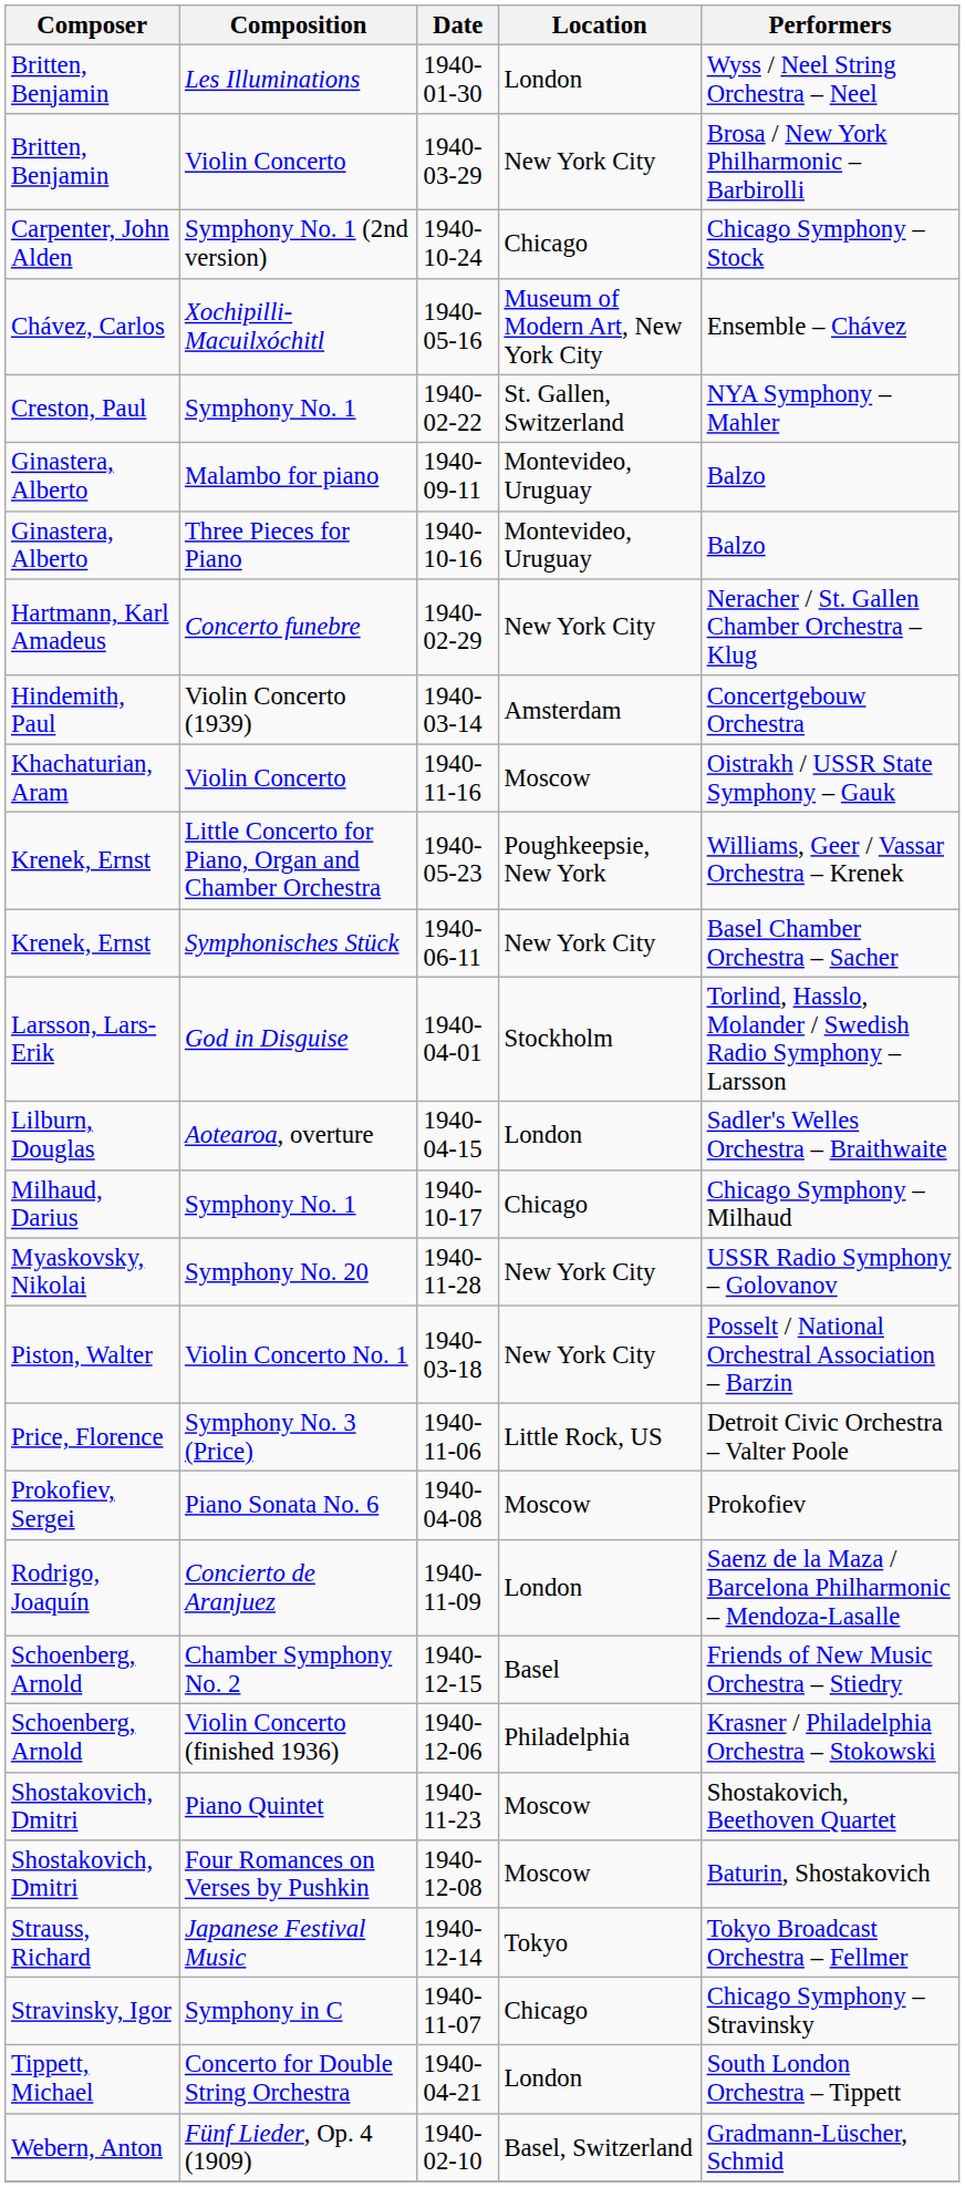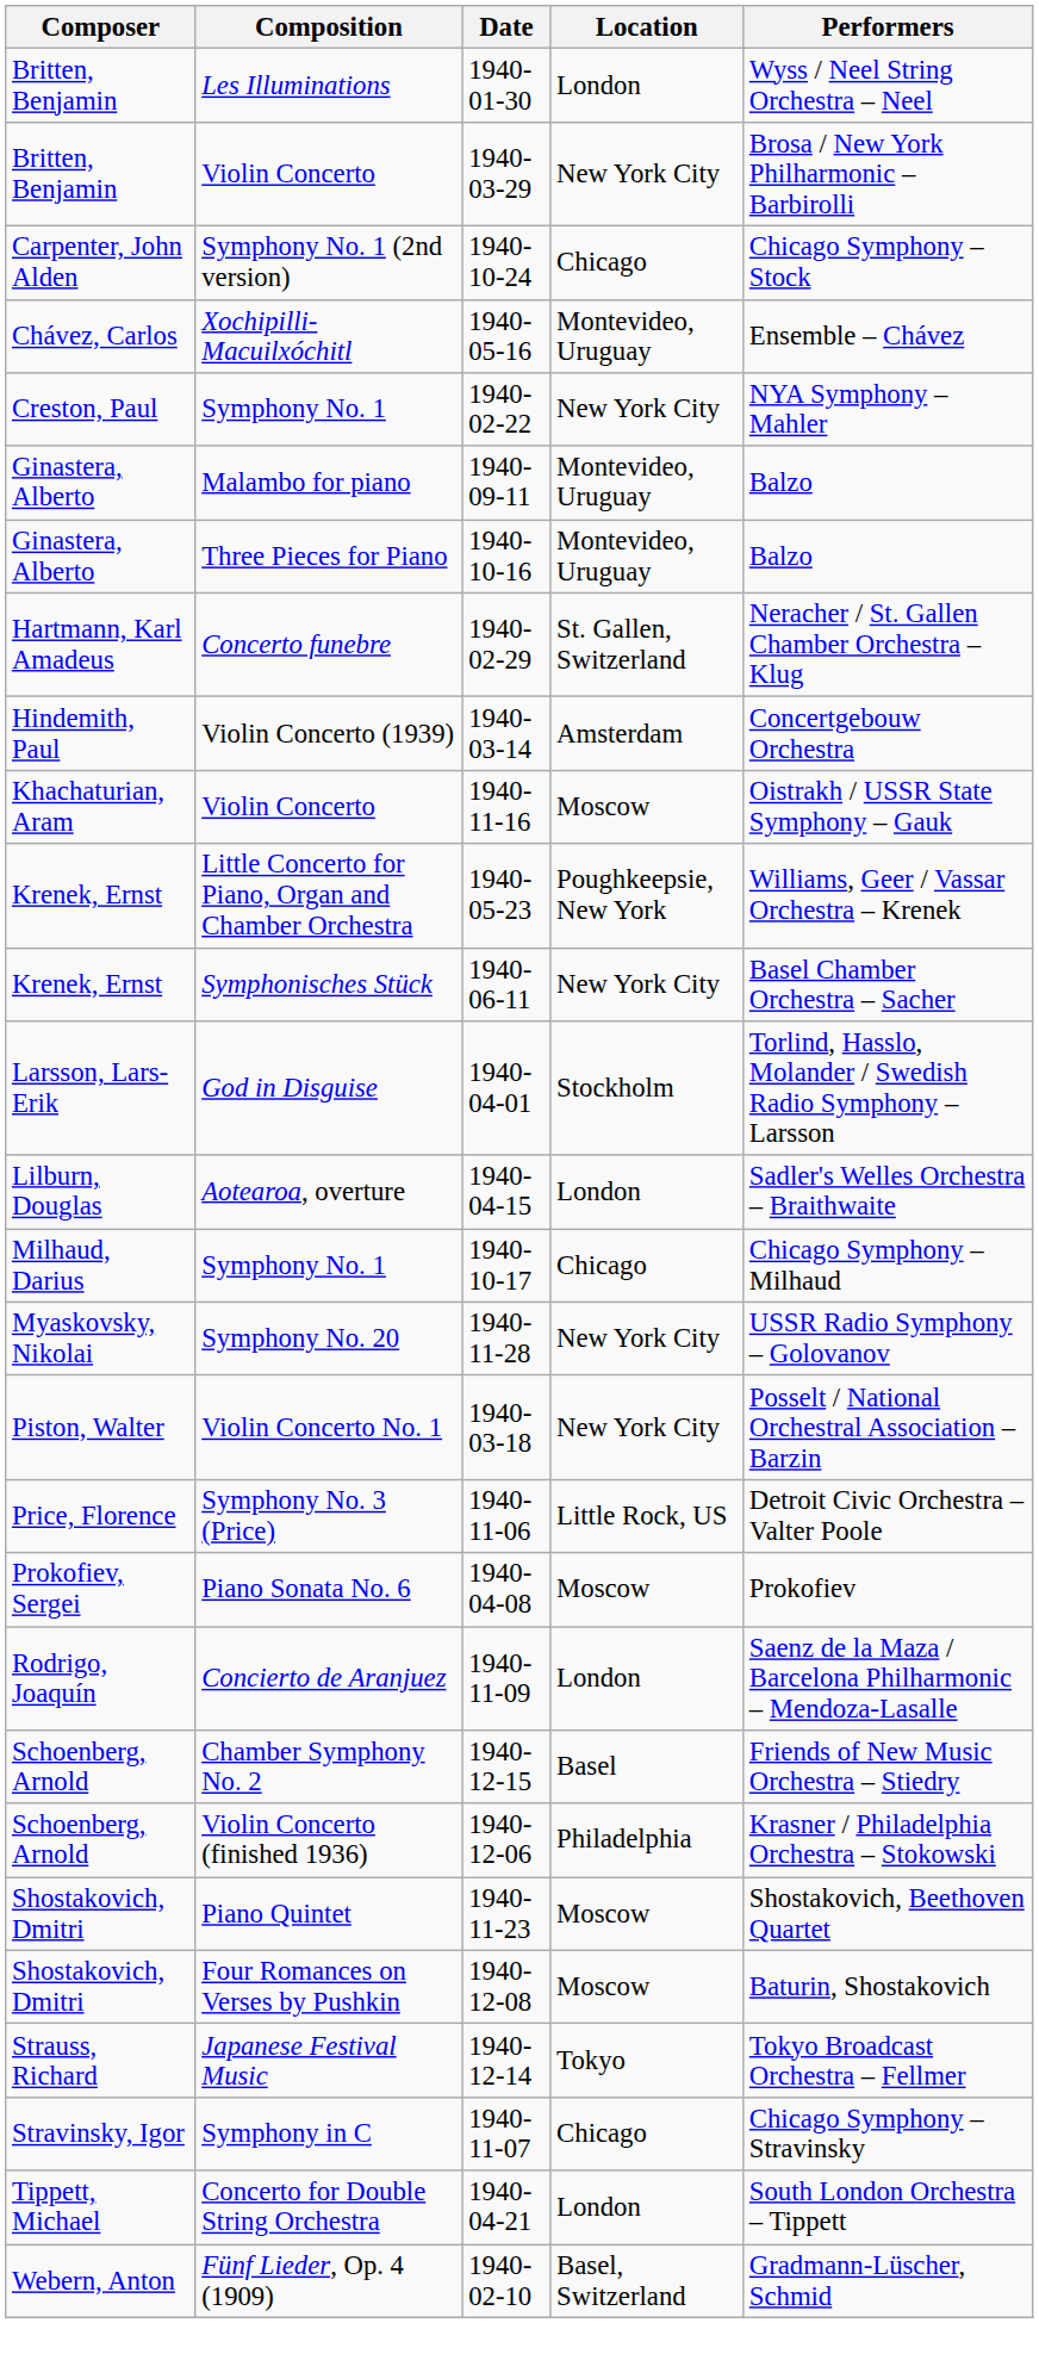Xochipilli-Macuilxóchitl | Location: Museum of Modern Art, New York City -> Montevideo, Uruguay
Symphony No. 1 / 1940-02-22 | Location: St. Gallen, Switzerland -> New York City
Concerto funebre | Location: New York City -> St. Gallen, Switzerland
